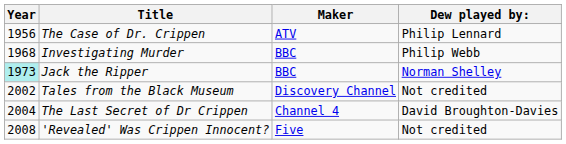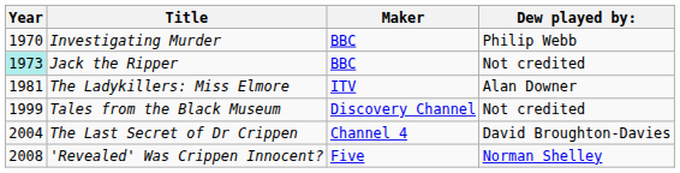- row: 1956 | The Case of Dr. Crippen | ATV | Philip Lennard
Investigating Murder | Year: 1968 -> 1970
Jack the Ripper | Dew played by:: Norman Shelley -> Not credited
+ row: 1981 | The Ladykillers: Miss Elmore | ITV | Alan Downer
Tales from the Black Museum | Year: 2002 -> 1999
'Revealed' Was Crippen Innocent? | Dew played by:: Not credited -> Norman Shelley
